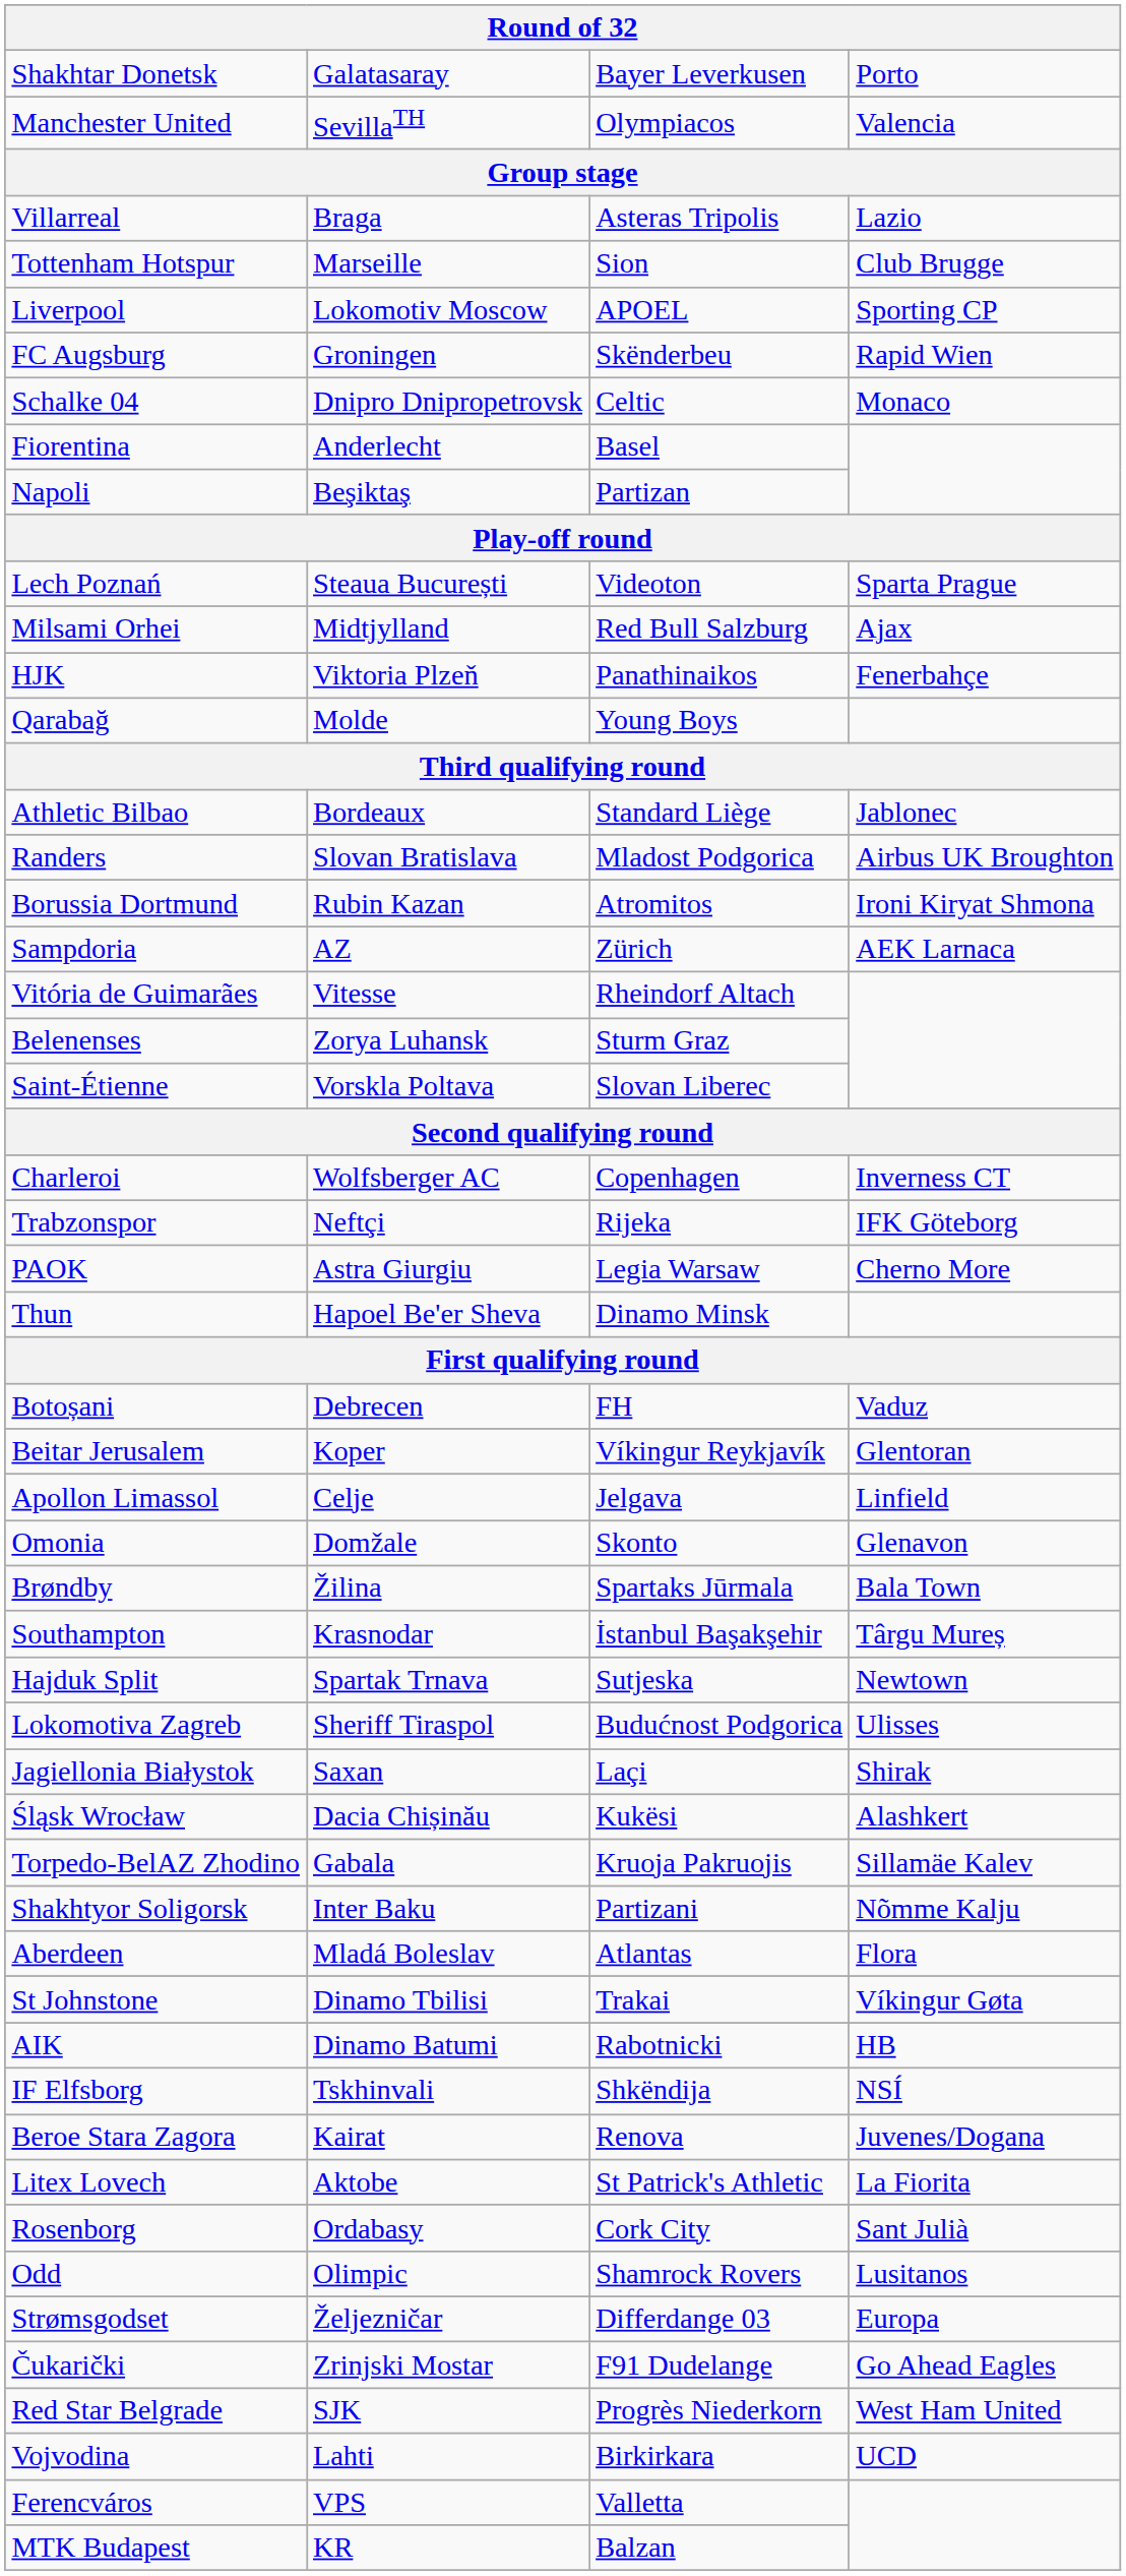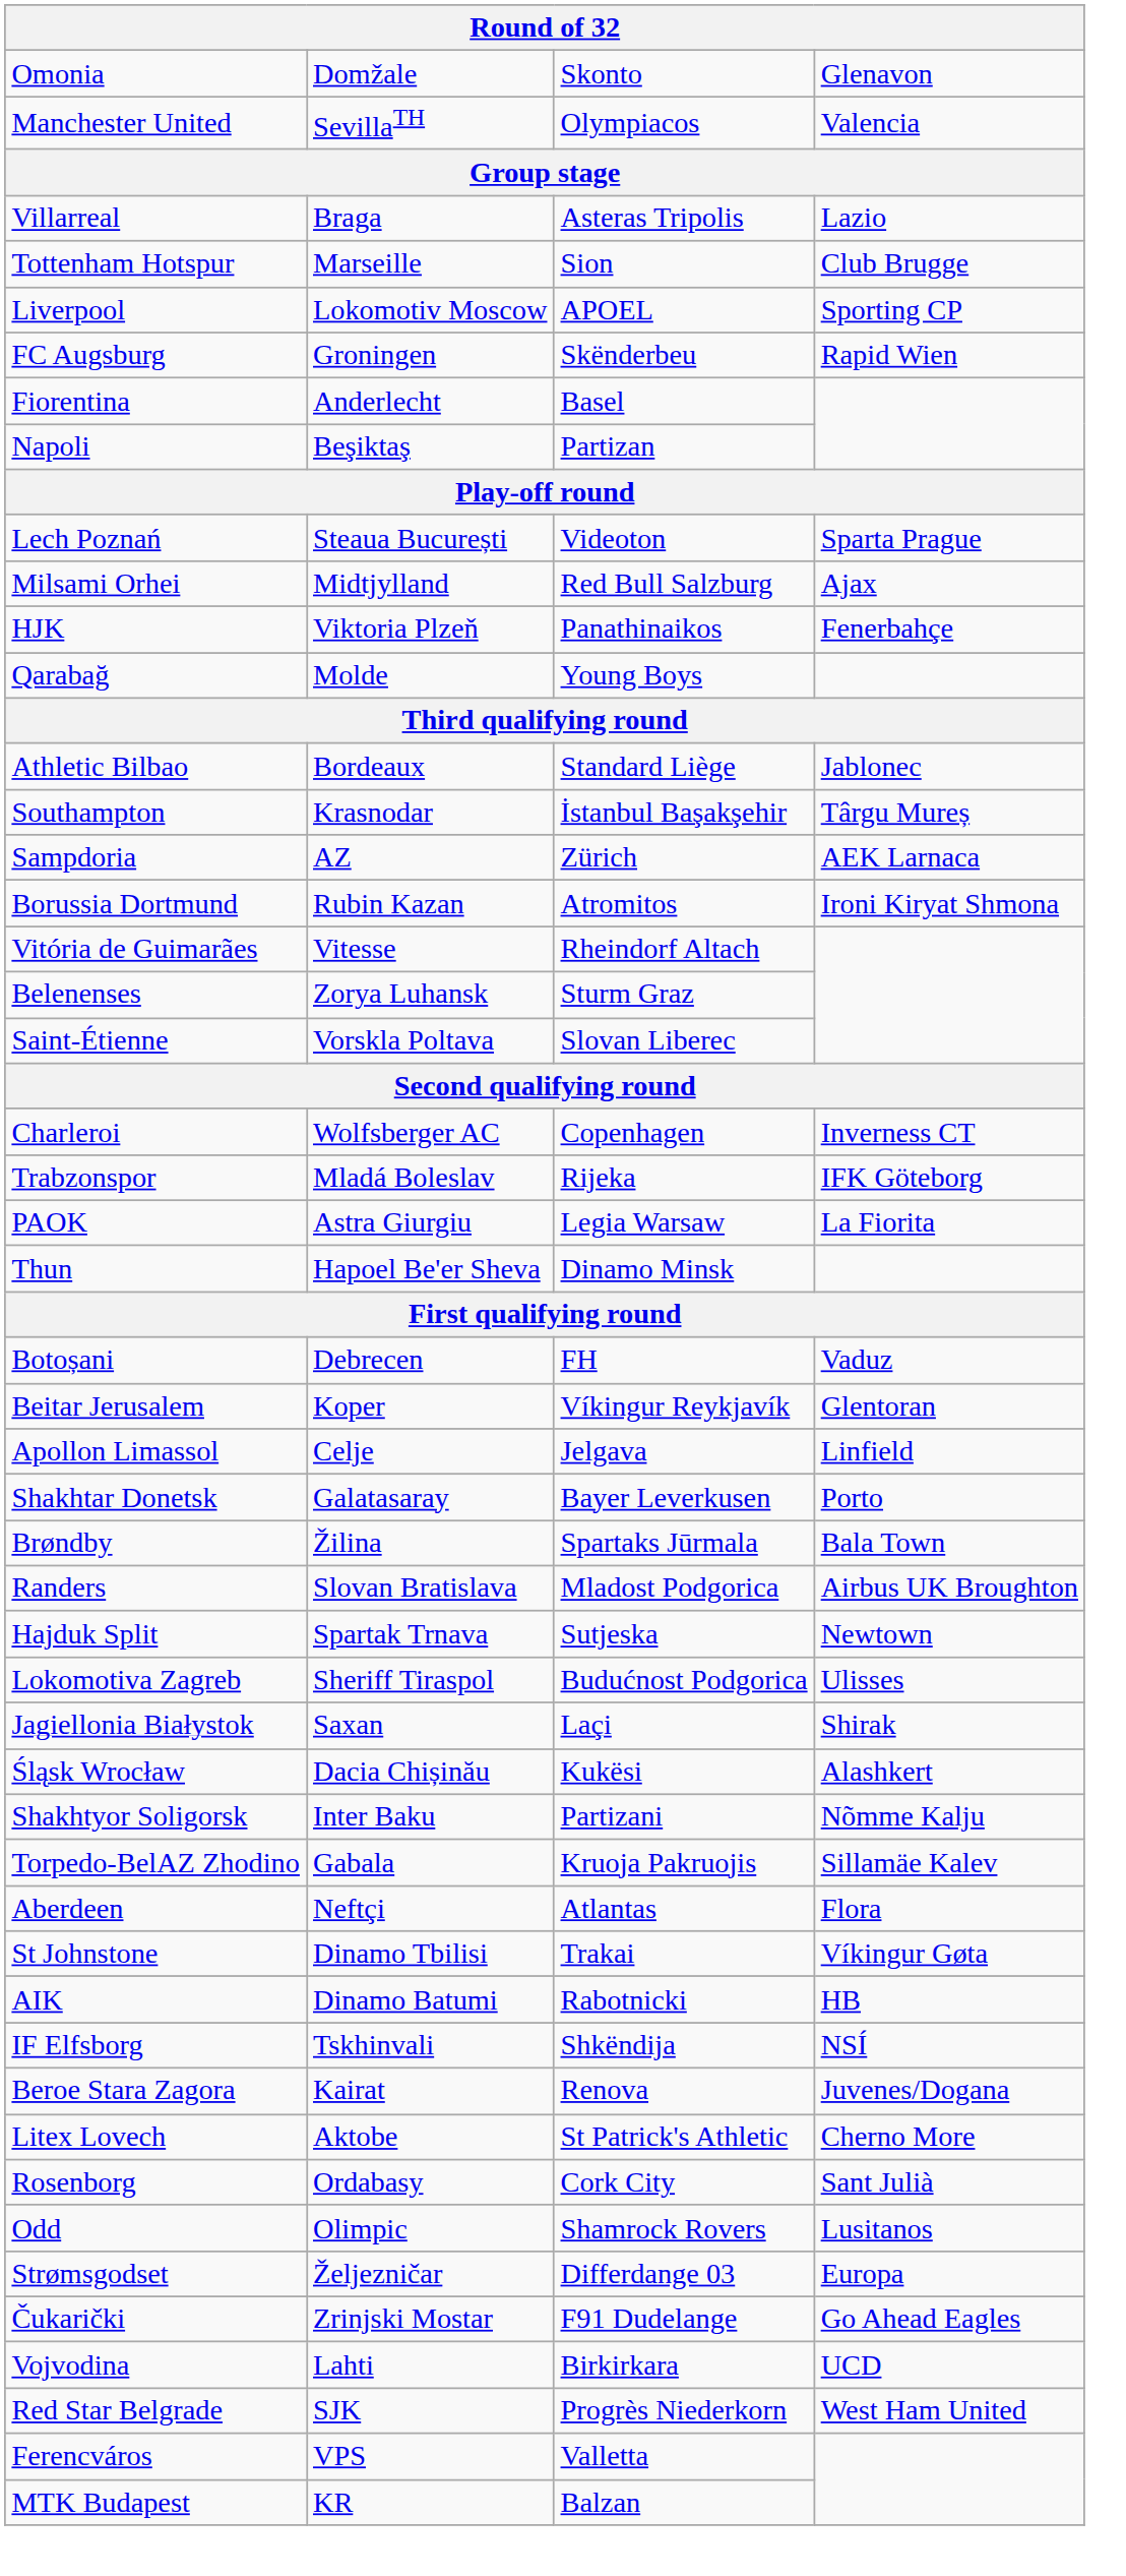rows swapped: Shakhtar Donetsk <-> Omonia
- row: Schalke 04 | Dnipro Dnipropetrovsk | Celtic | Monaco
rows swapped: Southampton <-> Randers
rows swapped: Borussia Dortmund <-> Sampdoria
Trabzonspor | column 2: Neftçi -> Mladá Boleslav
PAOK | column 4: Cherno More -> La Fiorita
rows swapped: Shakhtyor Soligorsk <-> Torpedo-BelAZ Zhodino
Aberdeen | column 2: Mladá Boleslav -> Neftçi
Litex Lovech | column 4: La Fiorita -> Cherno More
rows swapped: Red Star Belgrade <-> Vojvodina
